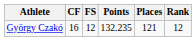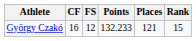György Czakó | Points: 132.235 -> 132.233
György Czakó | Rank: 12 -> 15
